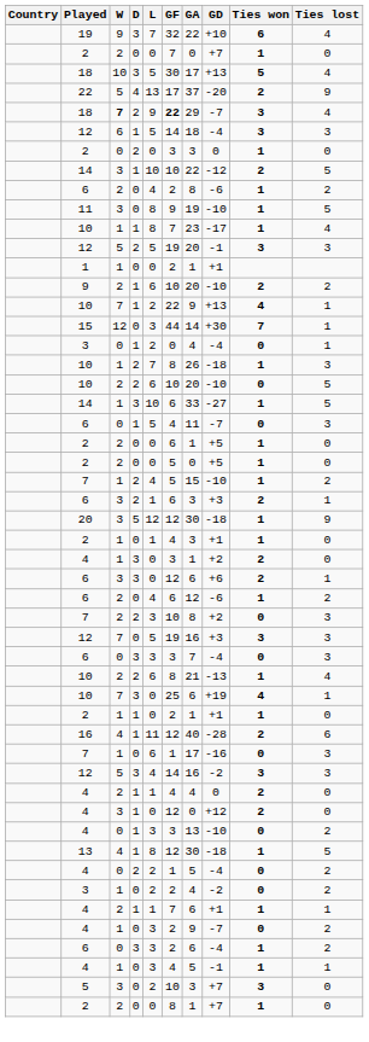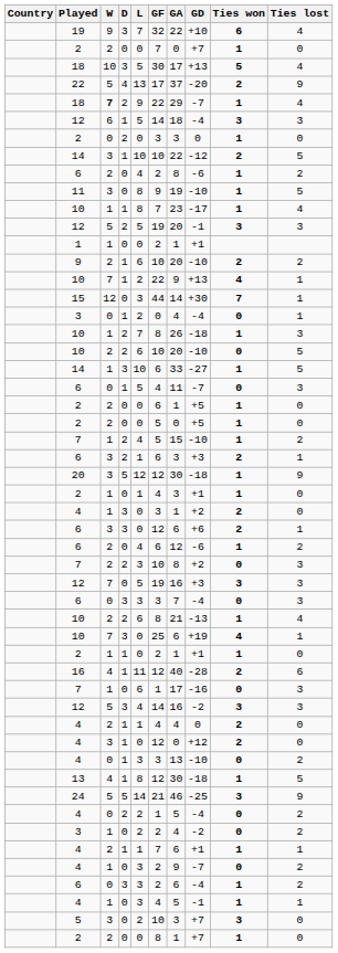18 / 2 | GF: bold -> normal
18 / 2 | Ties won: 3 -> 1
+ row: 24 | 5 | 5 | 14 | 21 | 46 | -25 | 3 | 9
